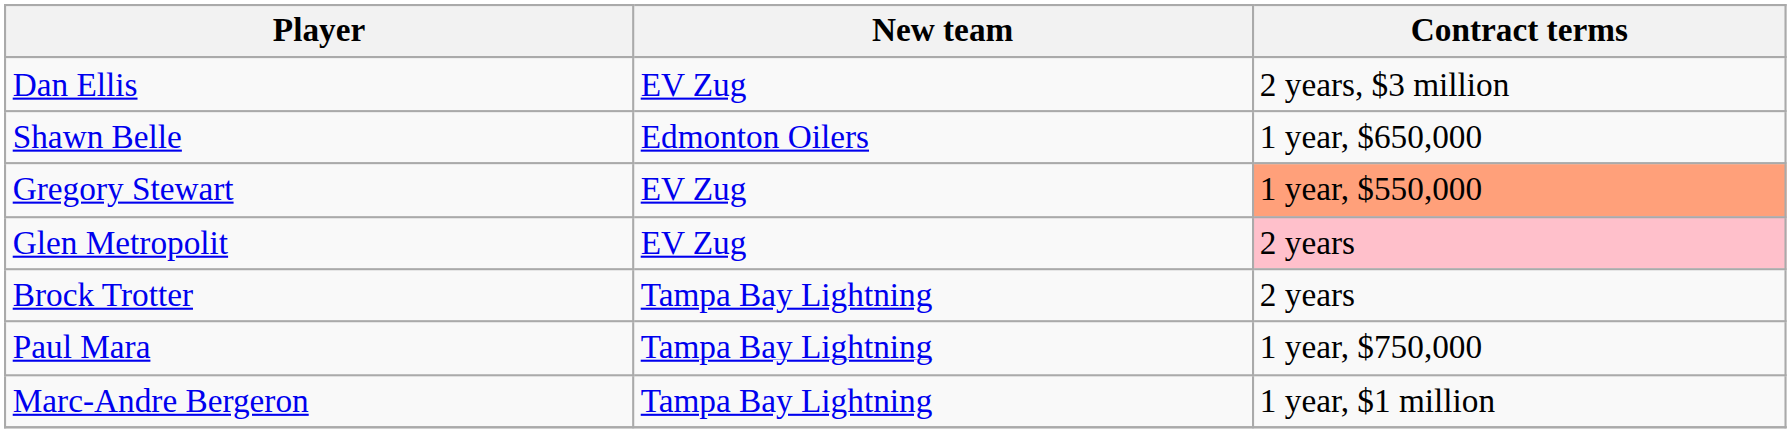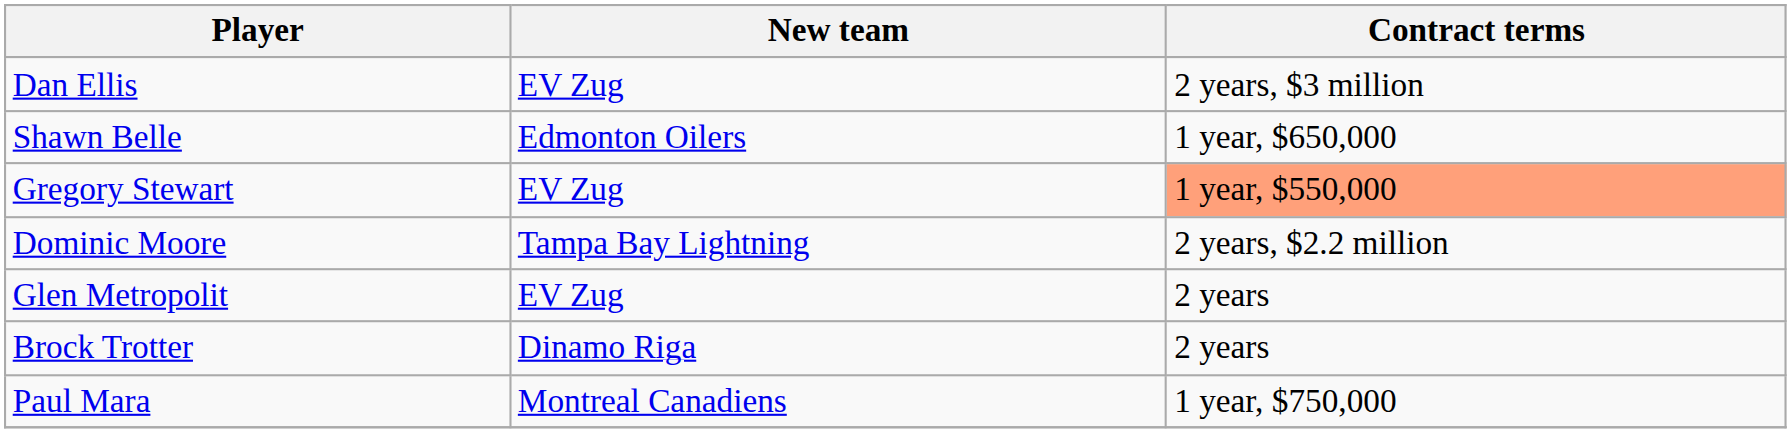+ row: Dominic Moore | Tampa Bay Lightning | 2 years, $2.2 million
Glen Metropolit | Contract terms: pink background -> no background
Brock Trotter | New team: Tampa Bay Lightning -> Dinamo Riga
Paul Mara | New team: Tampa Bay Lightning -> Montreal Canadiens
- row: Marc-Andre Bergeron | Tampa Bay Lightning | 1 year, $1 million
